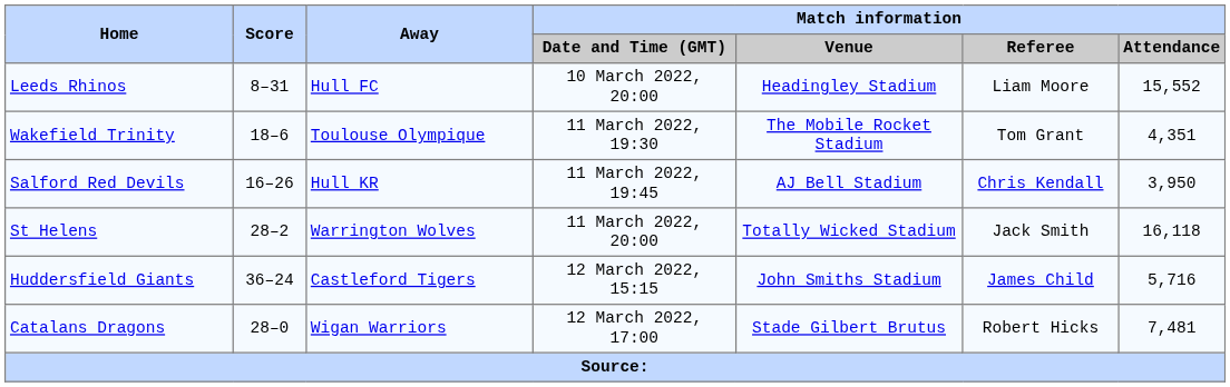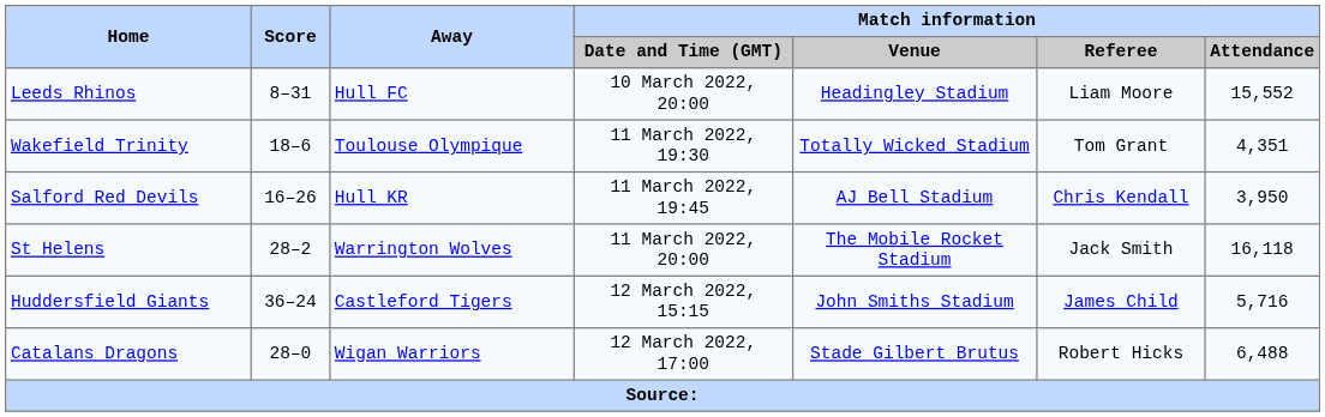Wakefield Trinity | Match information / Venue: The Mobile Rocket Stadium -> Totally Wicked Stadium
St Helens | Match information / Venue: Totally Wicked Stadium -> The Mobile Rocket Stadium
Catalans Dragons | Match information / Attendance: 7,481 -> 6,488
